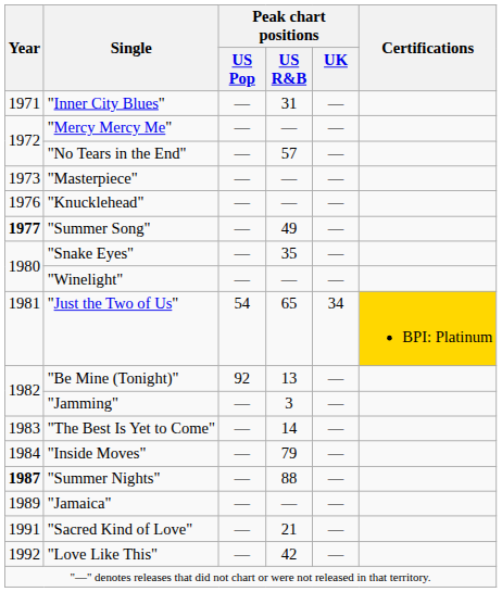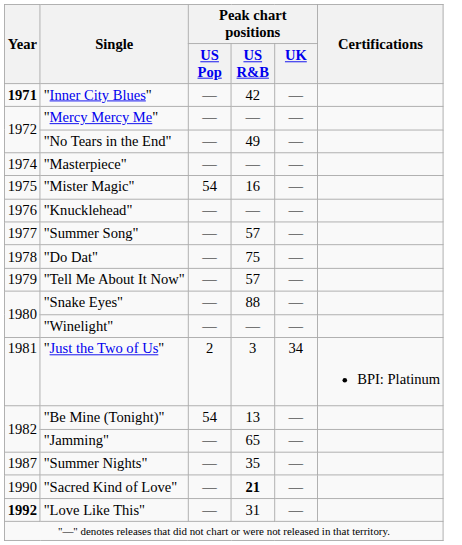"Inner City Blues" | Year: normal -> bold
"Inner City Blues" | Peak chart positions / US R&B: 31 -> 42
"No Tears in the End" | Peak chart positions / US R&B: 57 -> 49
"Masterpiece" | Year: 1973 -> 1974
+ row: 1975 | "Mister Magic" | 54 | 16 | —
"Summer Song" | Year: bold -> normal
"Summer Song" | Peak chart positions / US R&B: 49 -> 57
+ row: 1978 | "Do Dat" | — | 75 | —
+ row: 1979 | "Tell Me About It Now" | — | 57 | —
"Snake Eyes" | Peak chart positions / US R&B: 35 -> 88
"Just the Two of Us" | Peak chart positions / US Pop: 54 -> 2
"Just the Two of Us" | Peak chart positions / US R&B: 65 -> 3
"Just the Two of Us" | Certifications: gold background -> no background
"Be Mine (Tonight)" | Peak chart positions / US Pop: 92 -> 54
"Jamming" | Peak chart positions / US R&B: 3 -> 65
- row: 1983 | "The Best Is Yet to Come" | — | 14 | —
- row: 1984 | "Inside Moves" | — | 79 | —
"Summer Nights" | Year: bold -> normal
"Summer Nights" | Peak chart positions / US R&B: 88 -> 35
- row: 1989 | "Jamaica" | — | — | —
"Sacred Kind of Love" | Year: 1991 -> 1990
"Sacred Kind of Love" | Peak chart positions / US R&B: normal -> bold
"Love Like This" | Year: normal -> bold
"Love Like This" | Peak chart positions / US R&B: 42 -> 31
